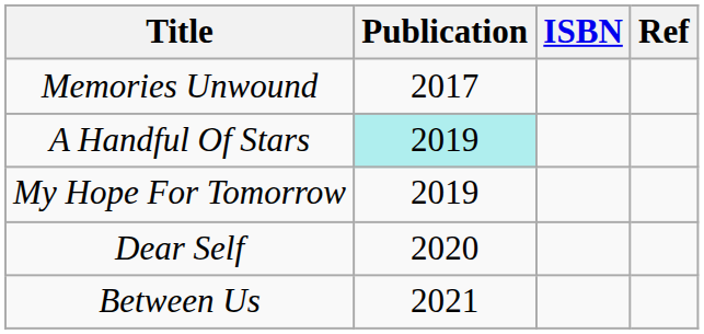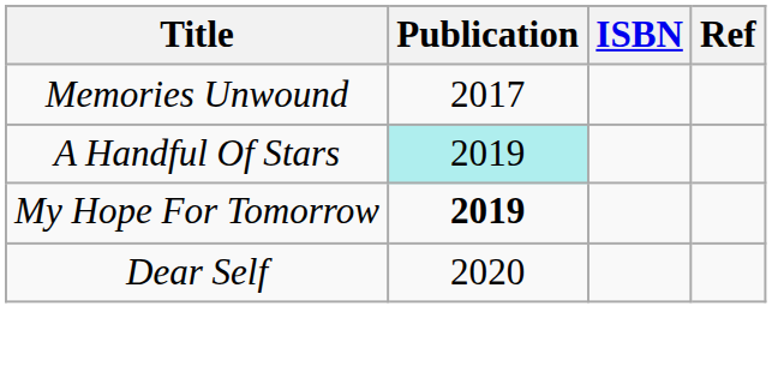My Hope For Tomorrow | Publication: normal -> bold
- row: Between Us | 2021
